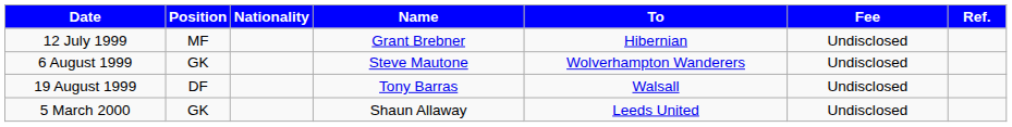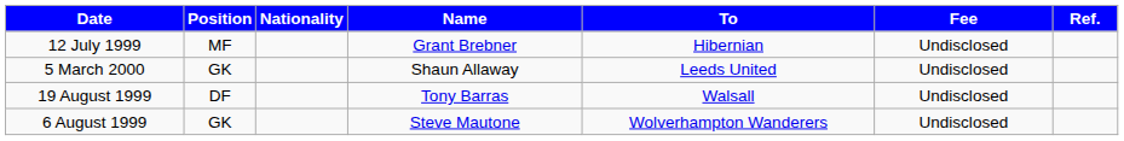rows swapped: 6 August 1999 <-> 5 March 2000
